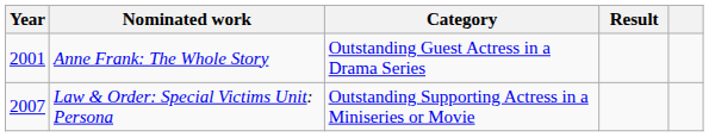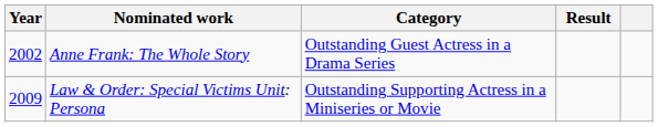Anne Frank: The Whole Story | Year: 2001 -> 2002
Law & Order: Special Victims Unit: Persona | Year: 2007 -> 2009
